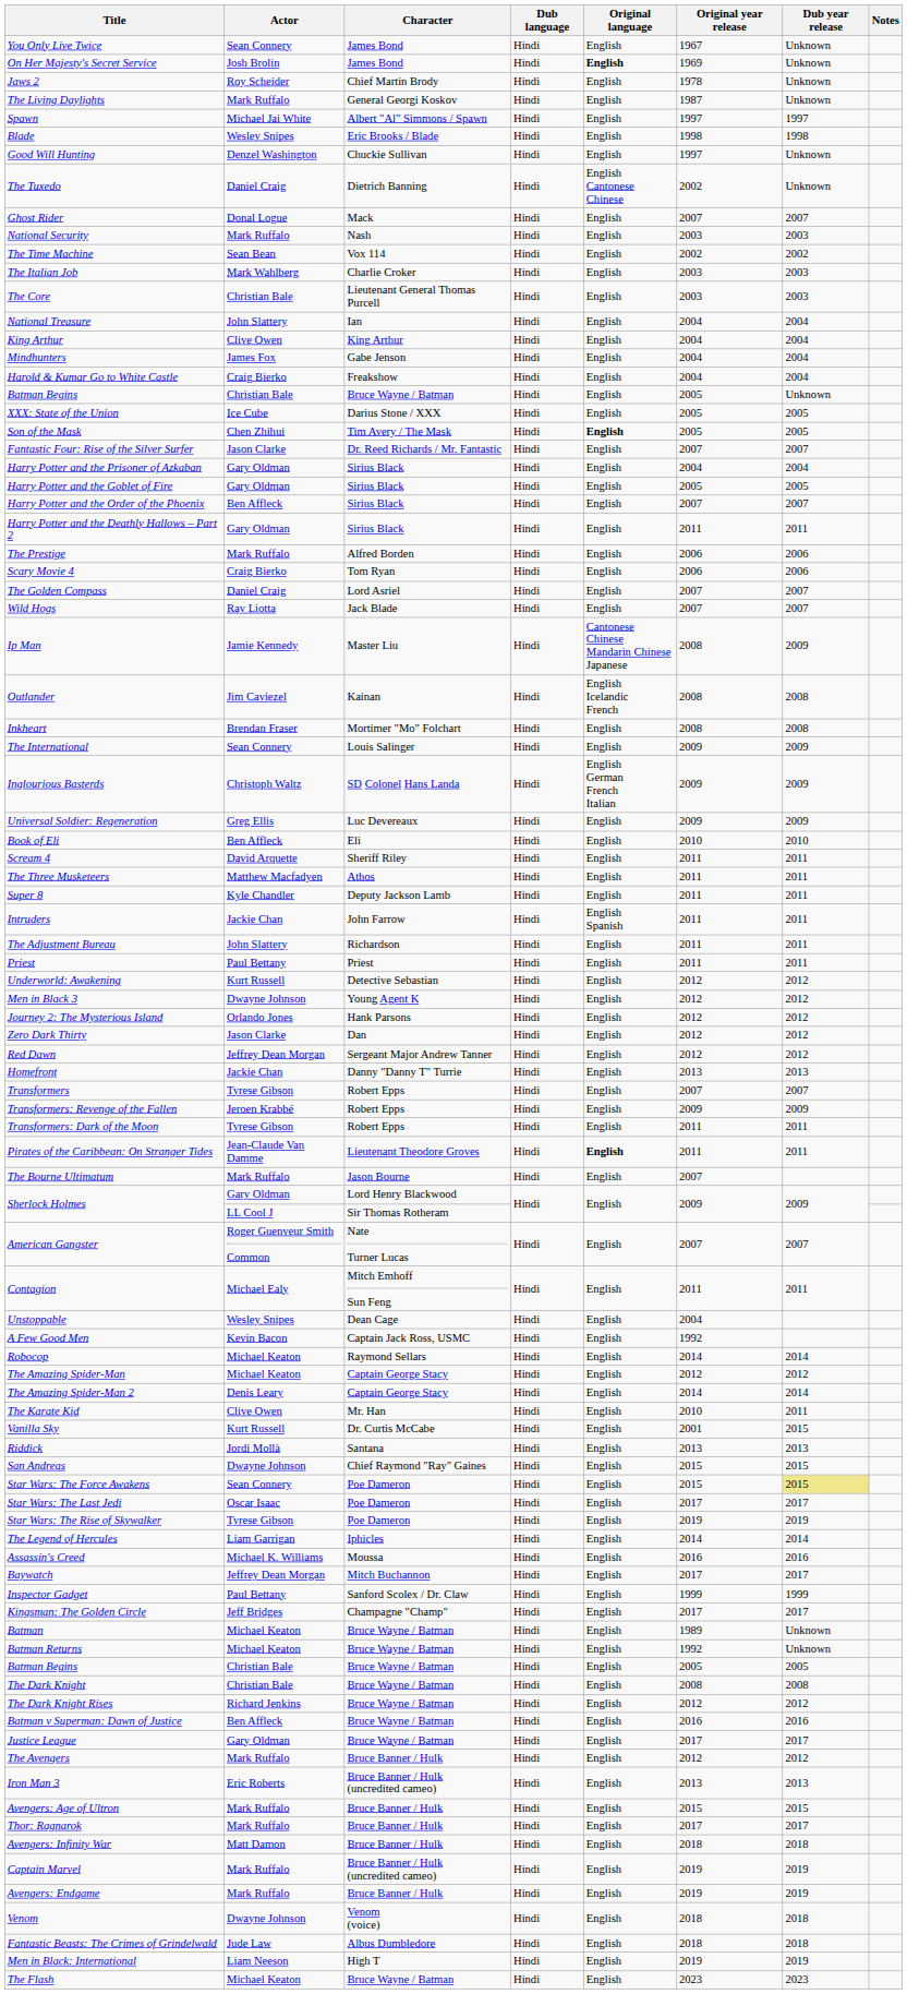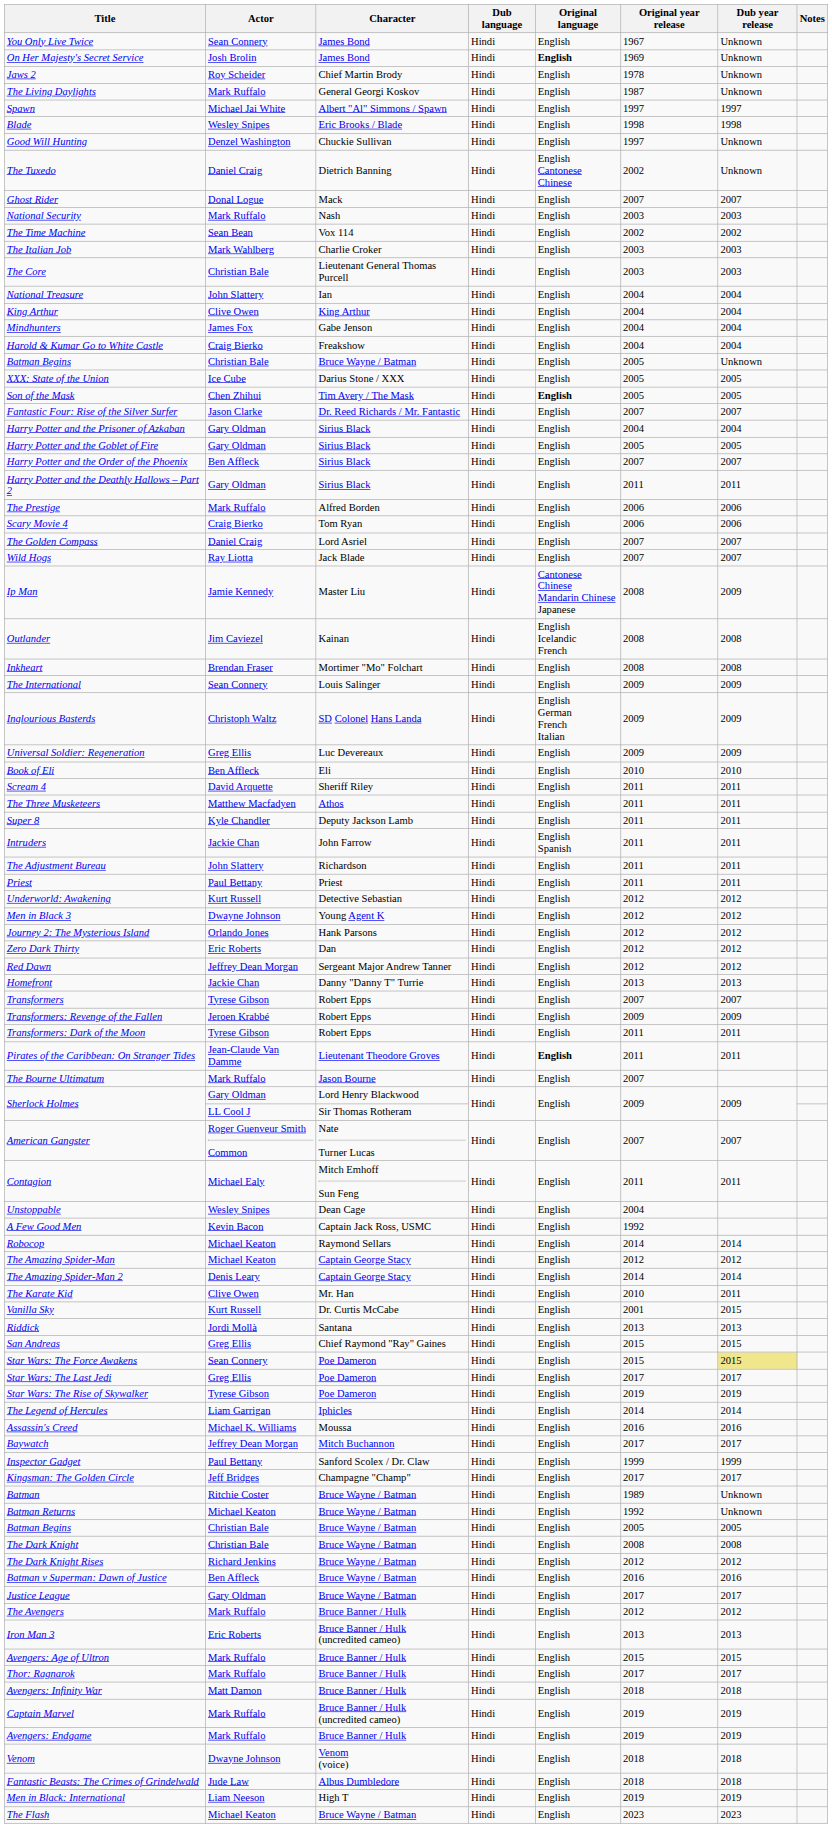Zero Dark Thirty | Actor: Jason Clarke -> Eric Roberts
San Andreas | Actor: Dwayne Johnson -> Greg Ellis
Star Wars: The Last Jedi | Actor: Oscar Isaac -> Greg Ellis
Batman | Actor: Michael Keaton -> Ritchie Coster
